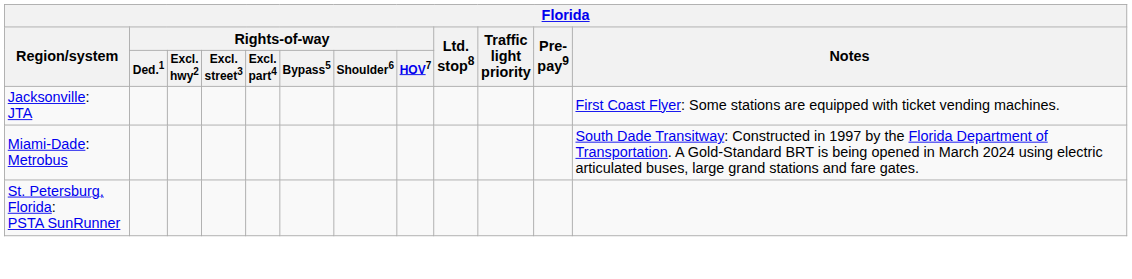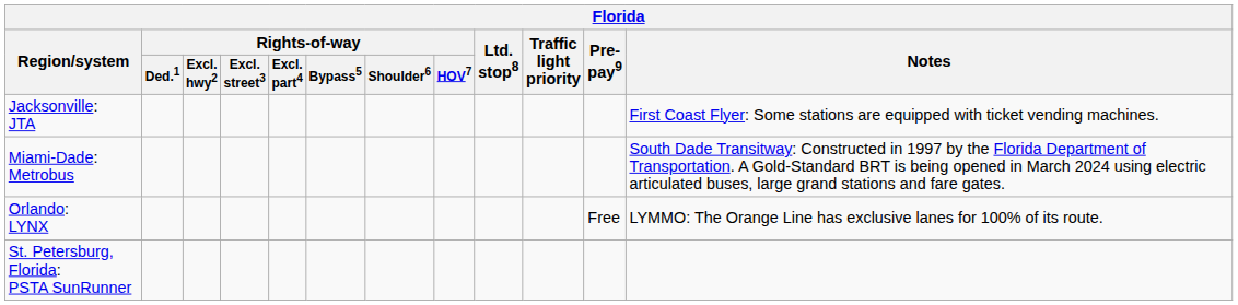+ row: Orlando: LYNX | Free | LYMMO: The Orange Line has exclusive lanes for 100% of its route.
